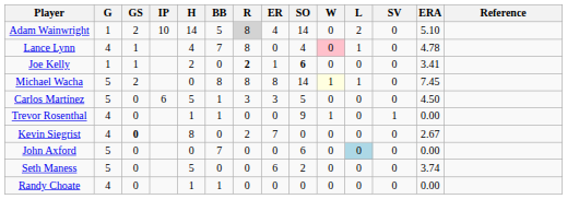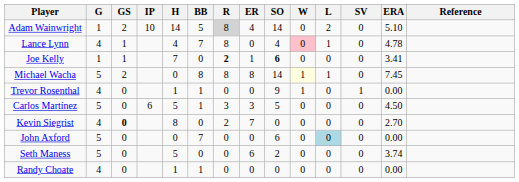Joe Kelly | H: 2 -> 7
rows swapped: Carlos Martínez <-> Trevor Rosenthal
Kevin Siegrist | ERA: 2.67 -> 2.70
